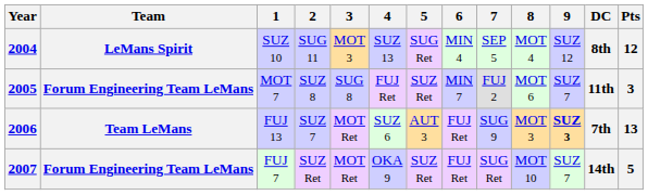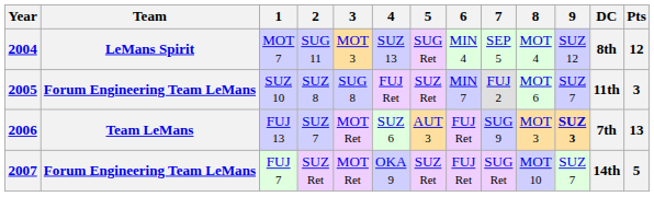2004 | 1: SUZ 10 -> MOT 7
2005 | 1: MOT 7 -> SUZ 10
